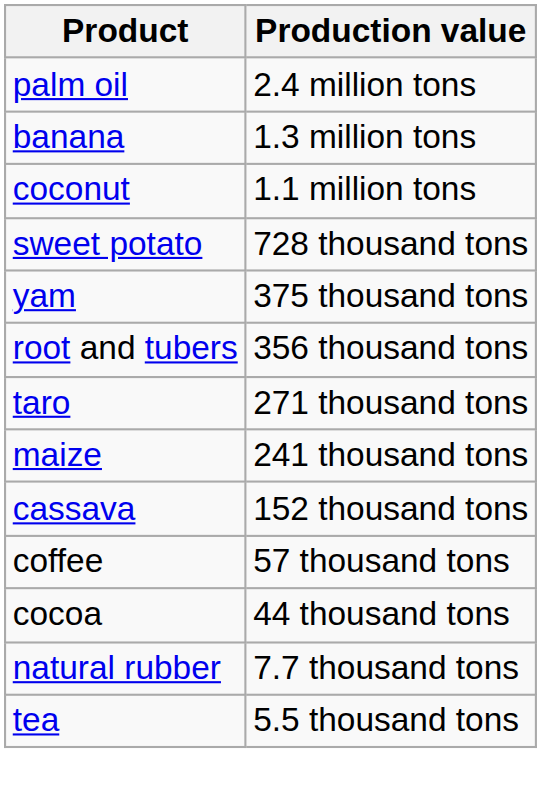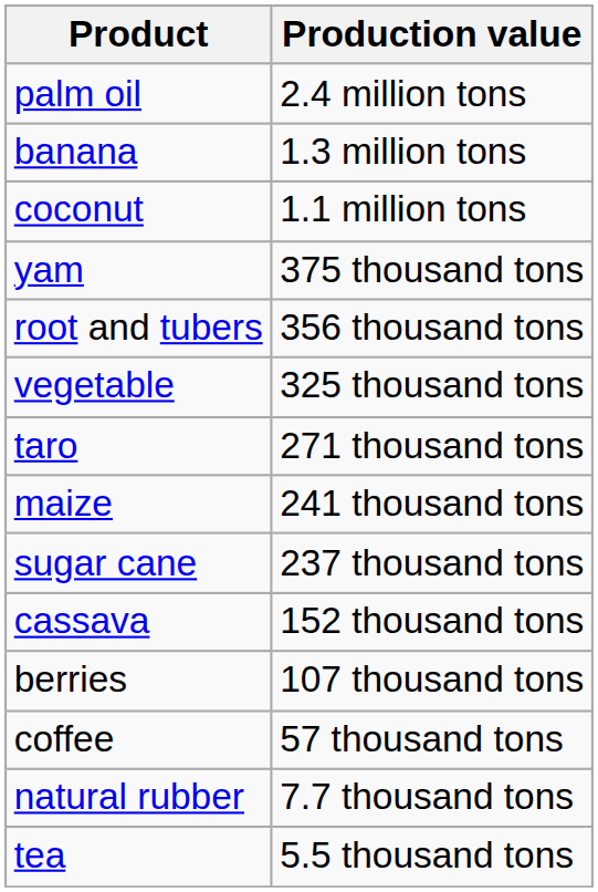- row: sweet potato | 728 thousand tons
+ row: vegetable | 325 thousand tons
+ row: sugar cane | 237 thousand tons
+ row: berries | 107 thousand tons
- row: cocoa | 44 thousand tons
